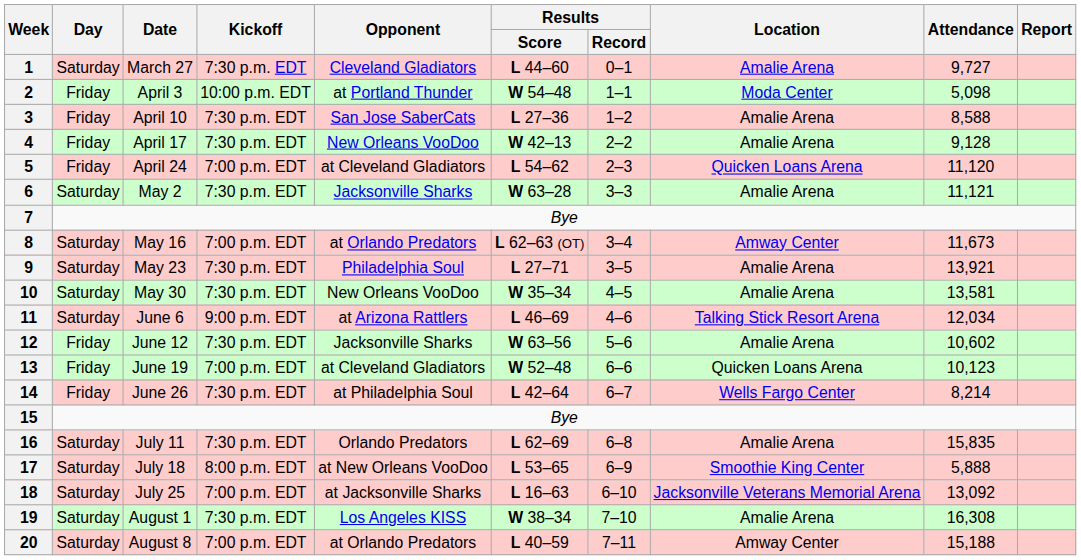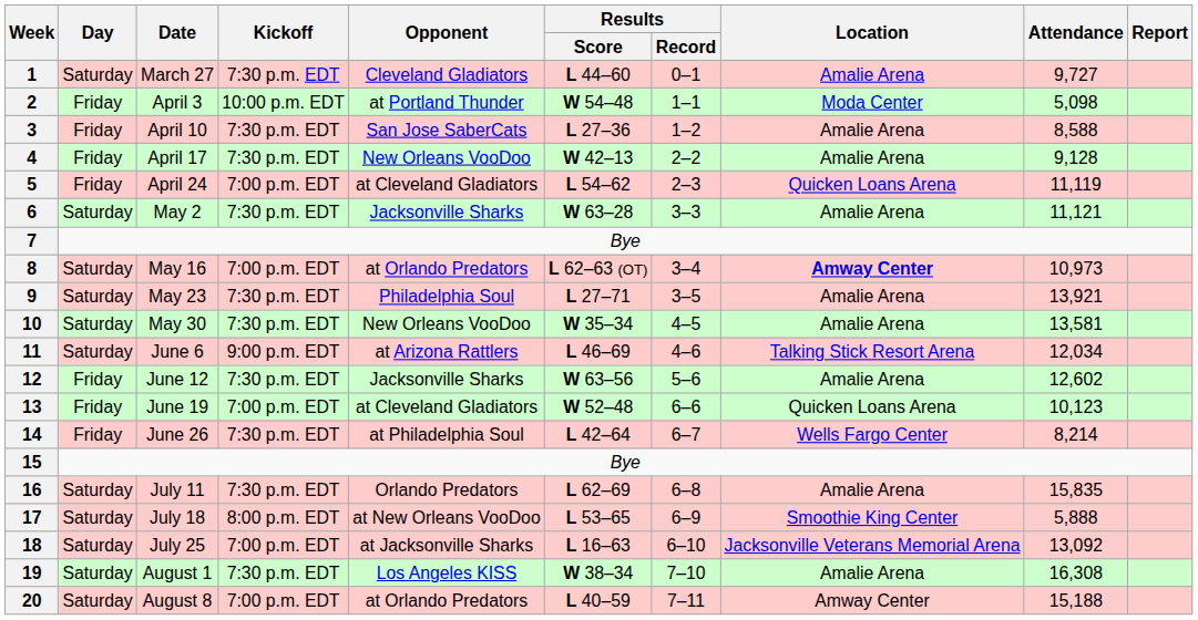5 | Attendance: 11,120 -> 11,119
8 | Location: normal -> bold
8 | Attendance: 11,673 -> 10,973
12 | Attendance: 10,602 -> 12,602
